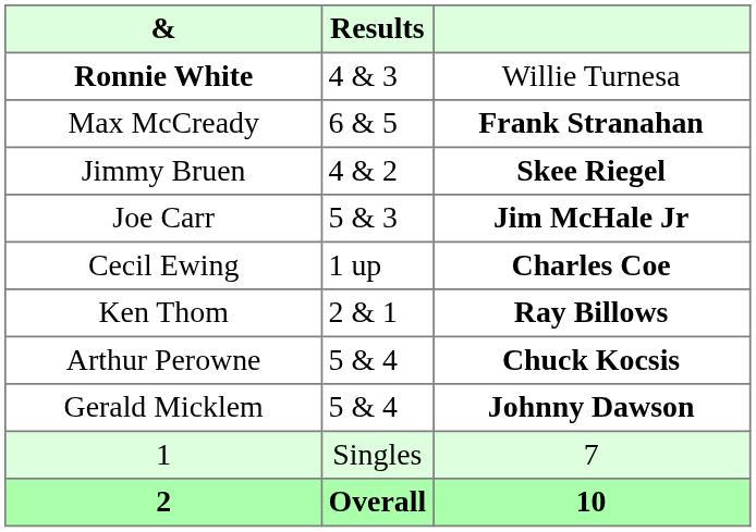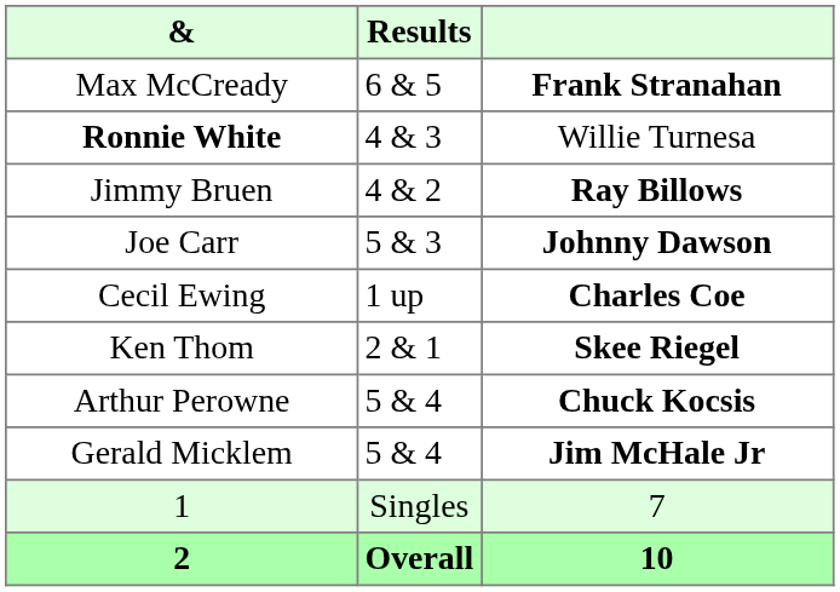rows swapped: Ronnie White <-> Max McCready
Jimmy Bruen | column 3: Skee Riegel -> Ray Billows
Joe Carr | column 3: Jim McHale Jr -> Johnny Dawson
Ken Thom | column 3: Ray Billows -> Skee Riegel
Gerald Micklem | column 3: Johnny Dawson -> Jim McHale Jr
